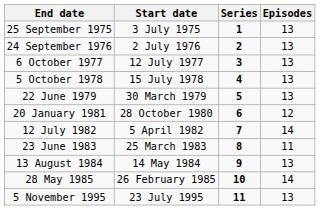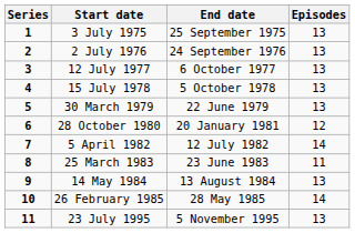columns swapped: Series <-> End date
